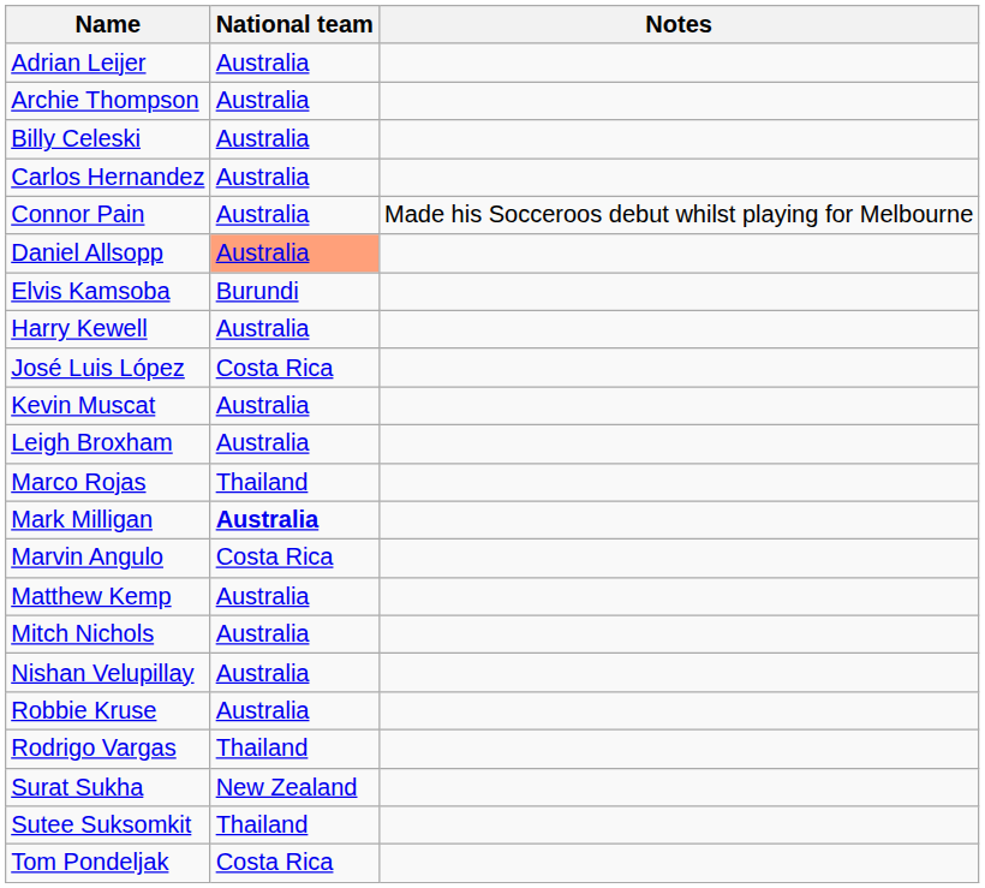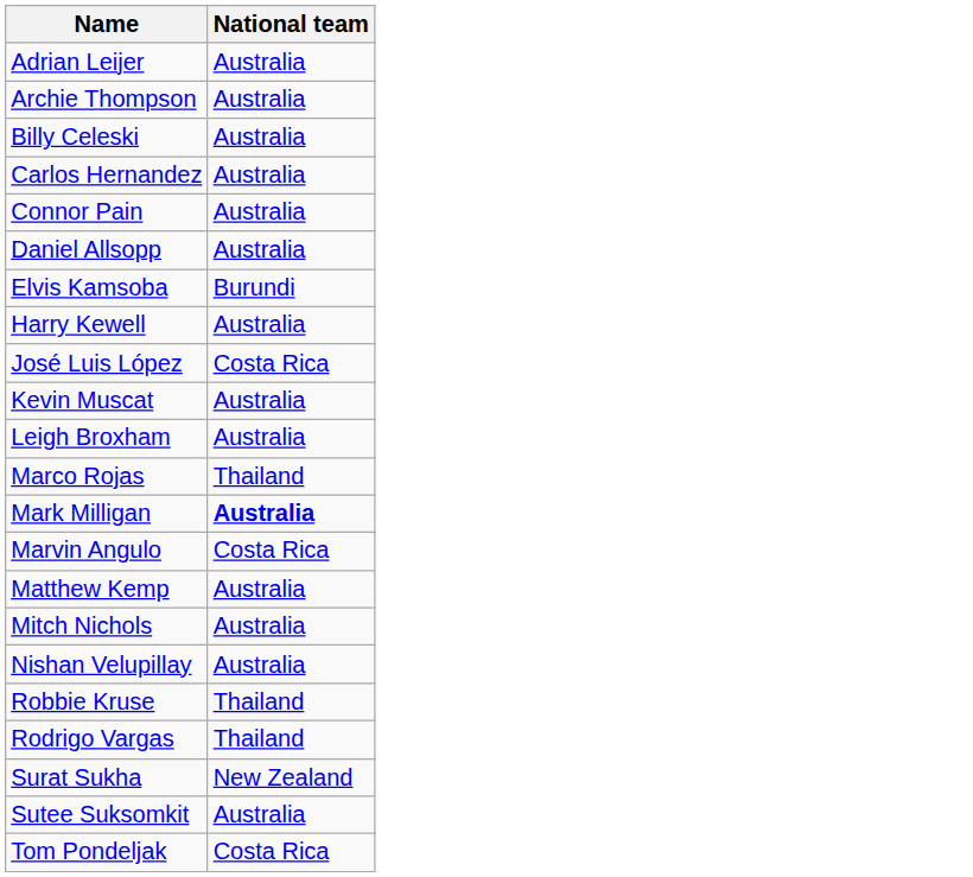- column: Notes | Made his Socceroos debut whilst playing for Melbourne
Daniel Allsopp | National team: lightsalmon background -> no background
Robbie Kruse | National team: Australia -> Thailand
Sutee Suksomkit | National team: Thailand -> Australia
